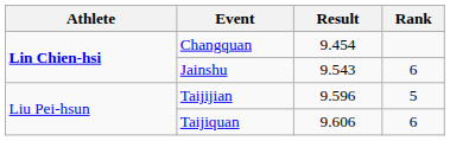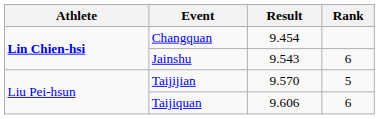Taijijian | Result: 9.596 -> 9.570
